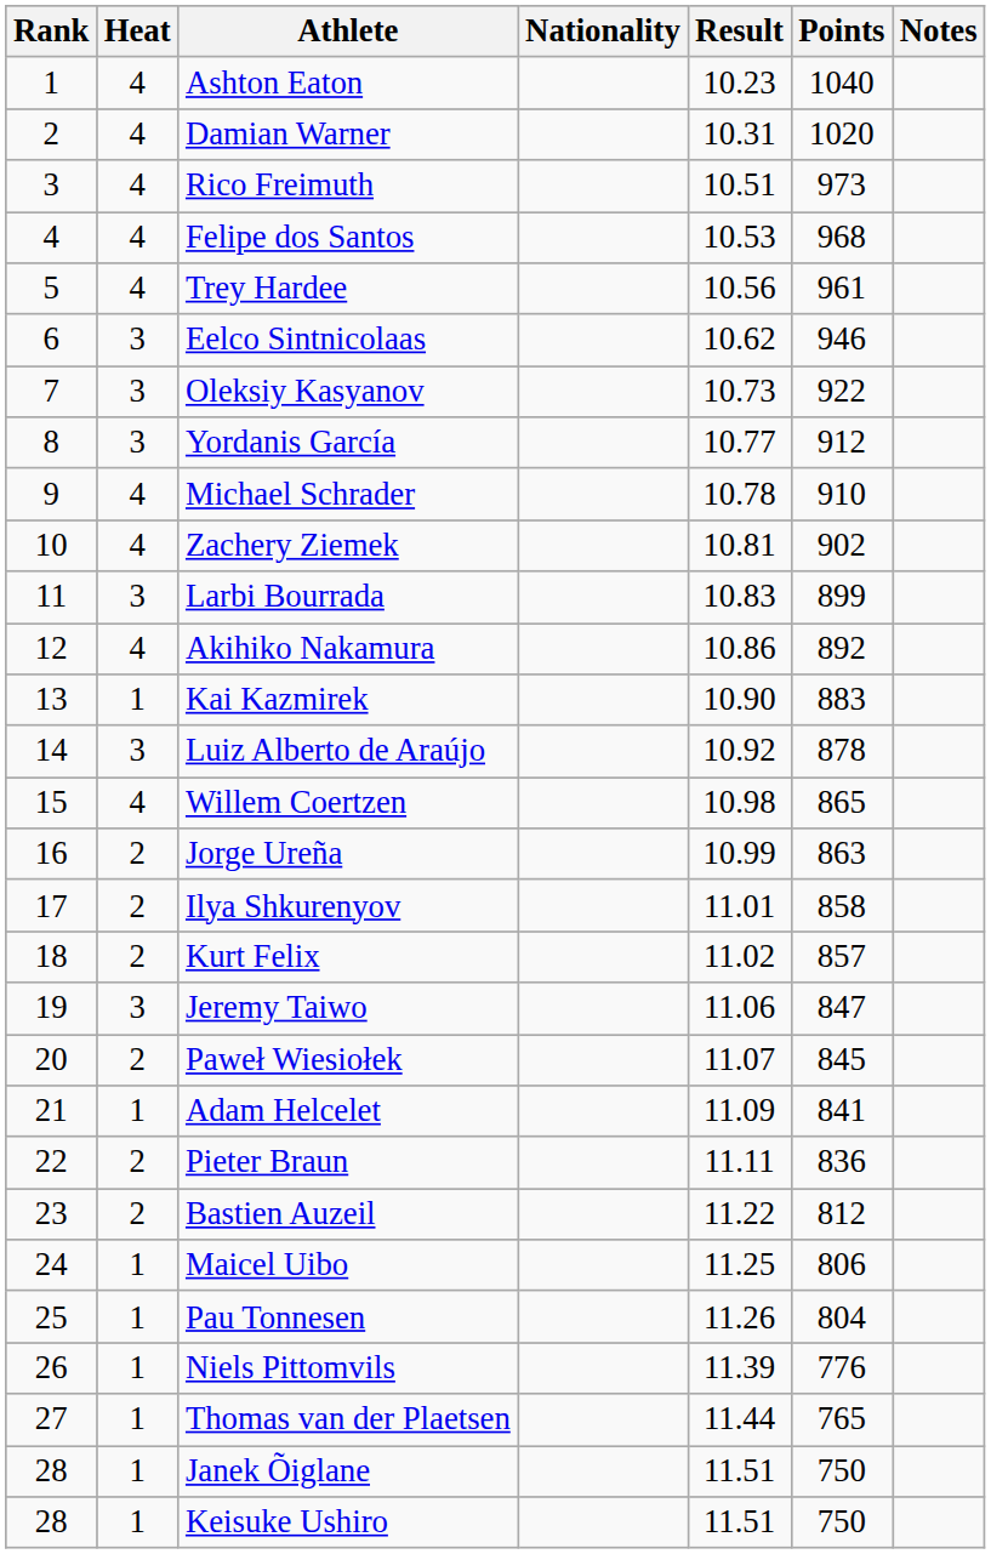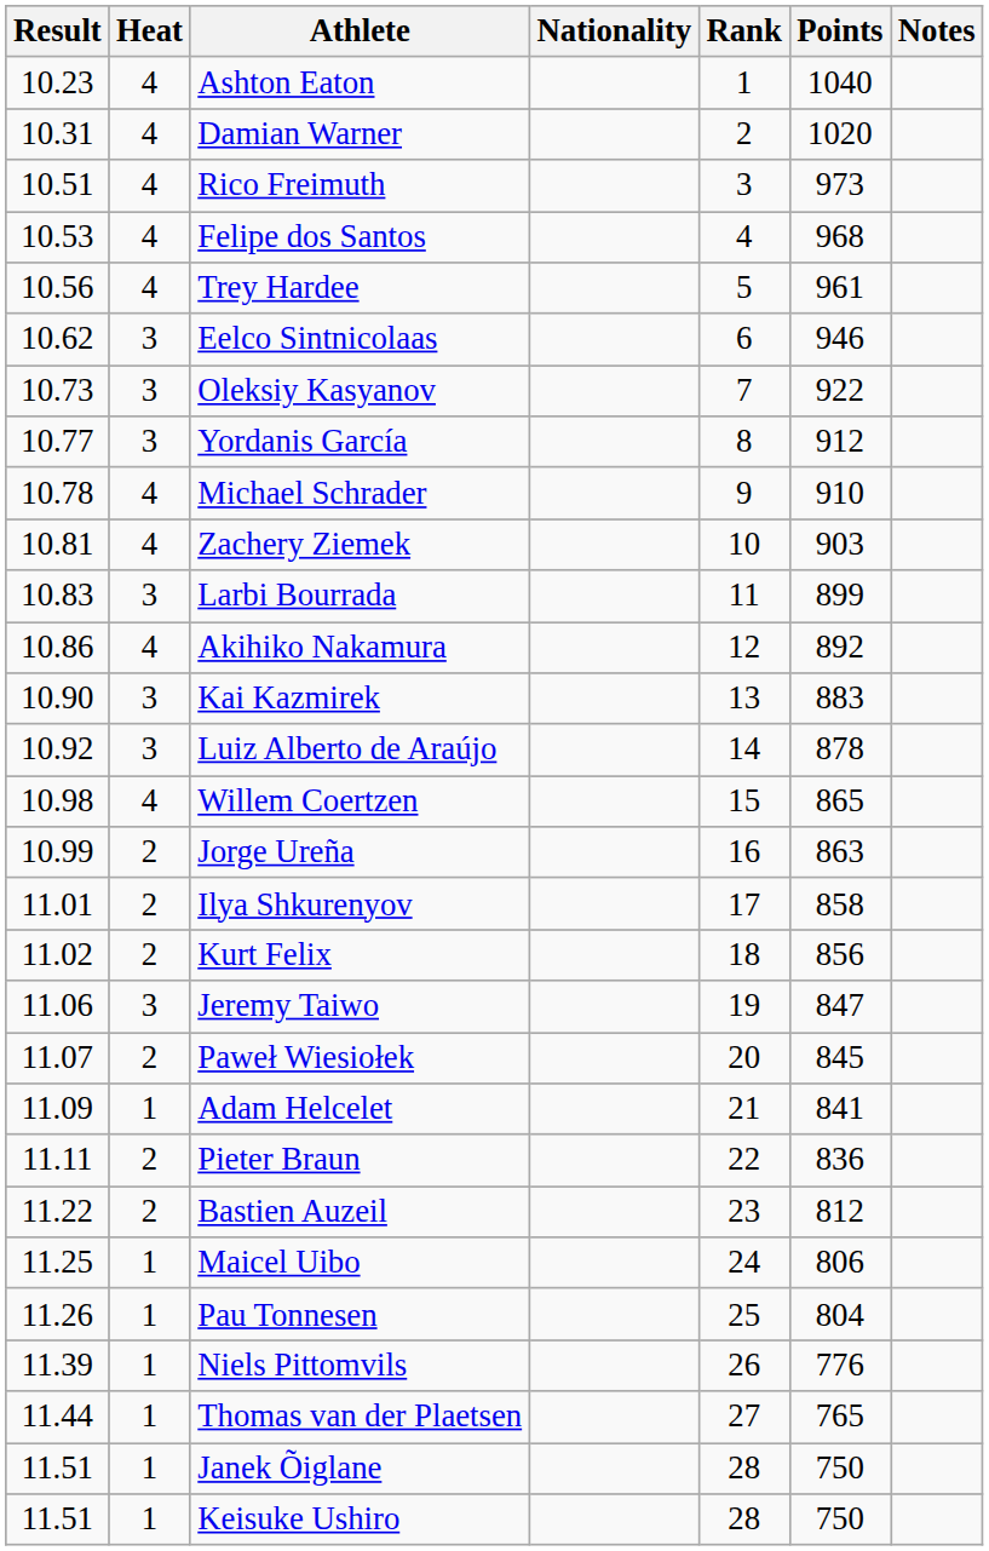columns swapped: Rank <-> Result
Zachery Ziemek | Points: 902 -> 903
Kai Kazmirek | Heat: 1 -> 3
Kurt Felix | Points: 857 -> 856
